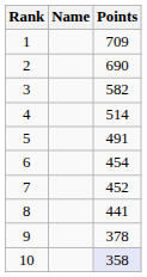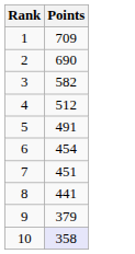- column: Name
4 | Points: 514 -> 512
7 | Points: 452 -> 451
9 | Points: 378 -> 379
